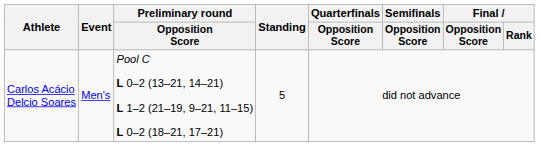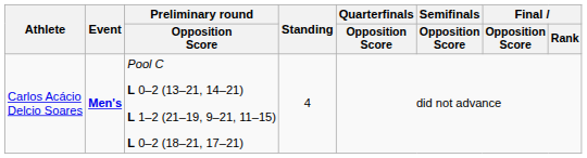Carlos Acácio Delcio Soares | Event: normal -> bold
Carlos Acácio Delcio Soares | Standing: 5 -> 4
